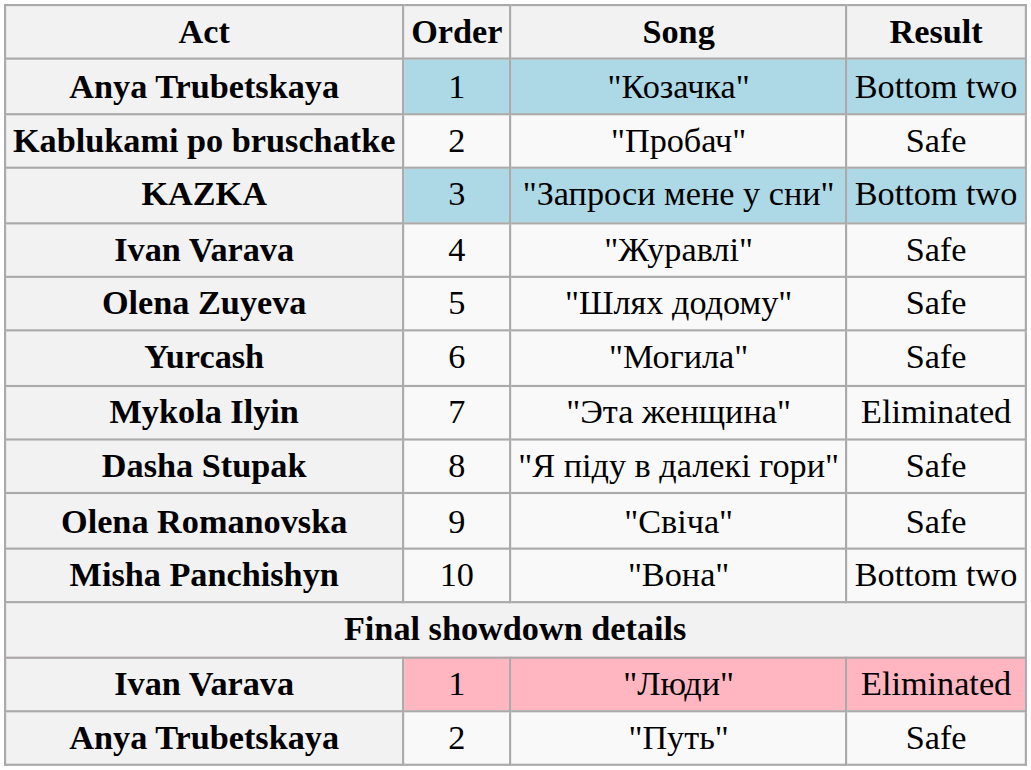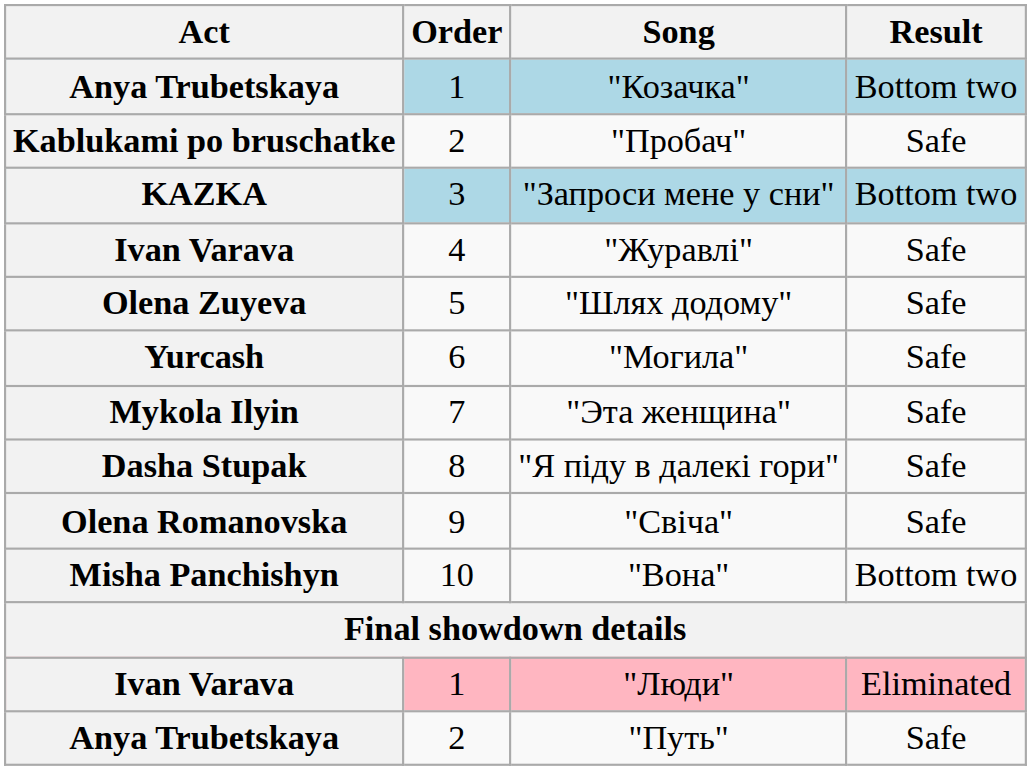"Эта женщина" | Result: Eliminated -> Safe
